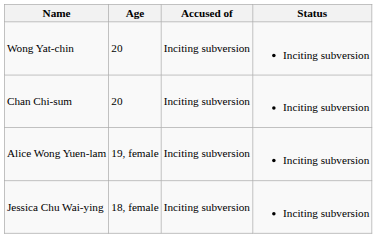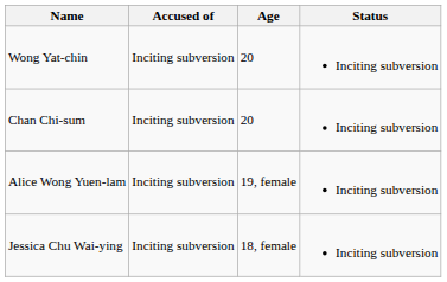columns swapped: Age <-> Accused of
